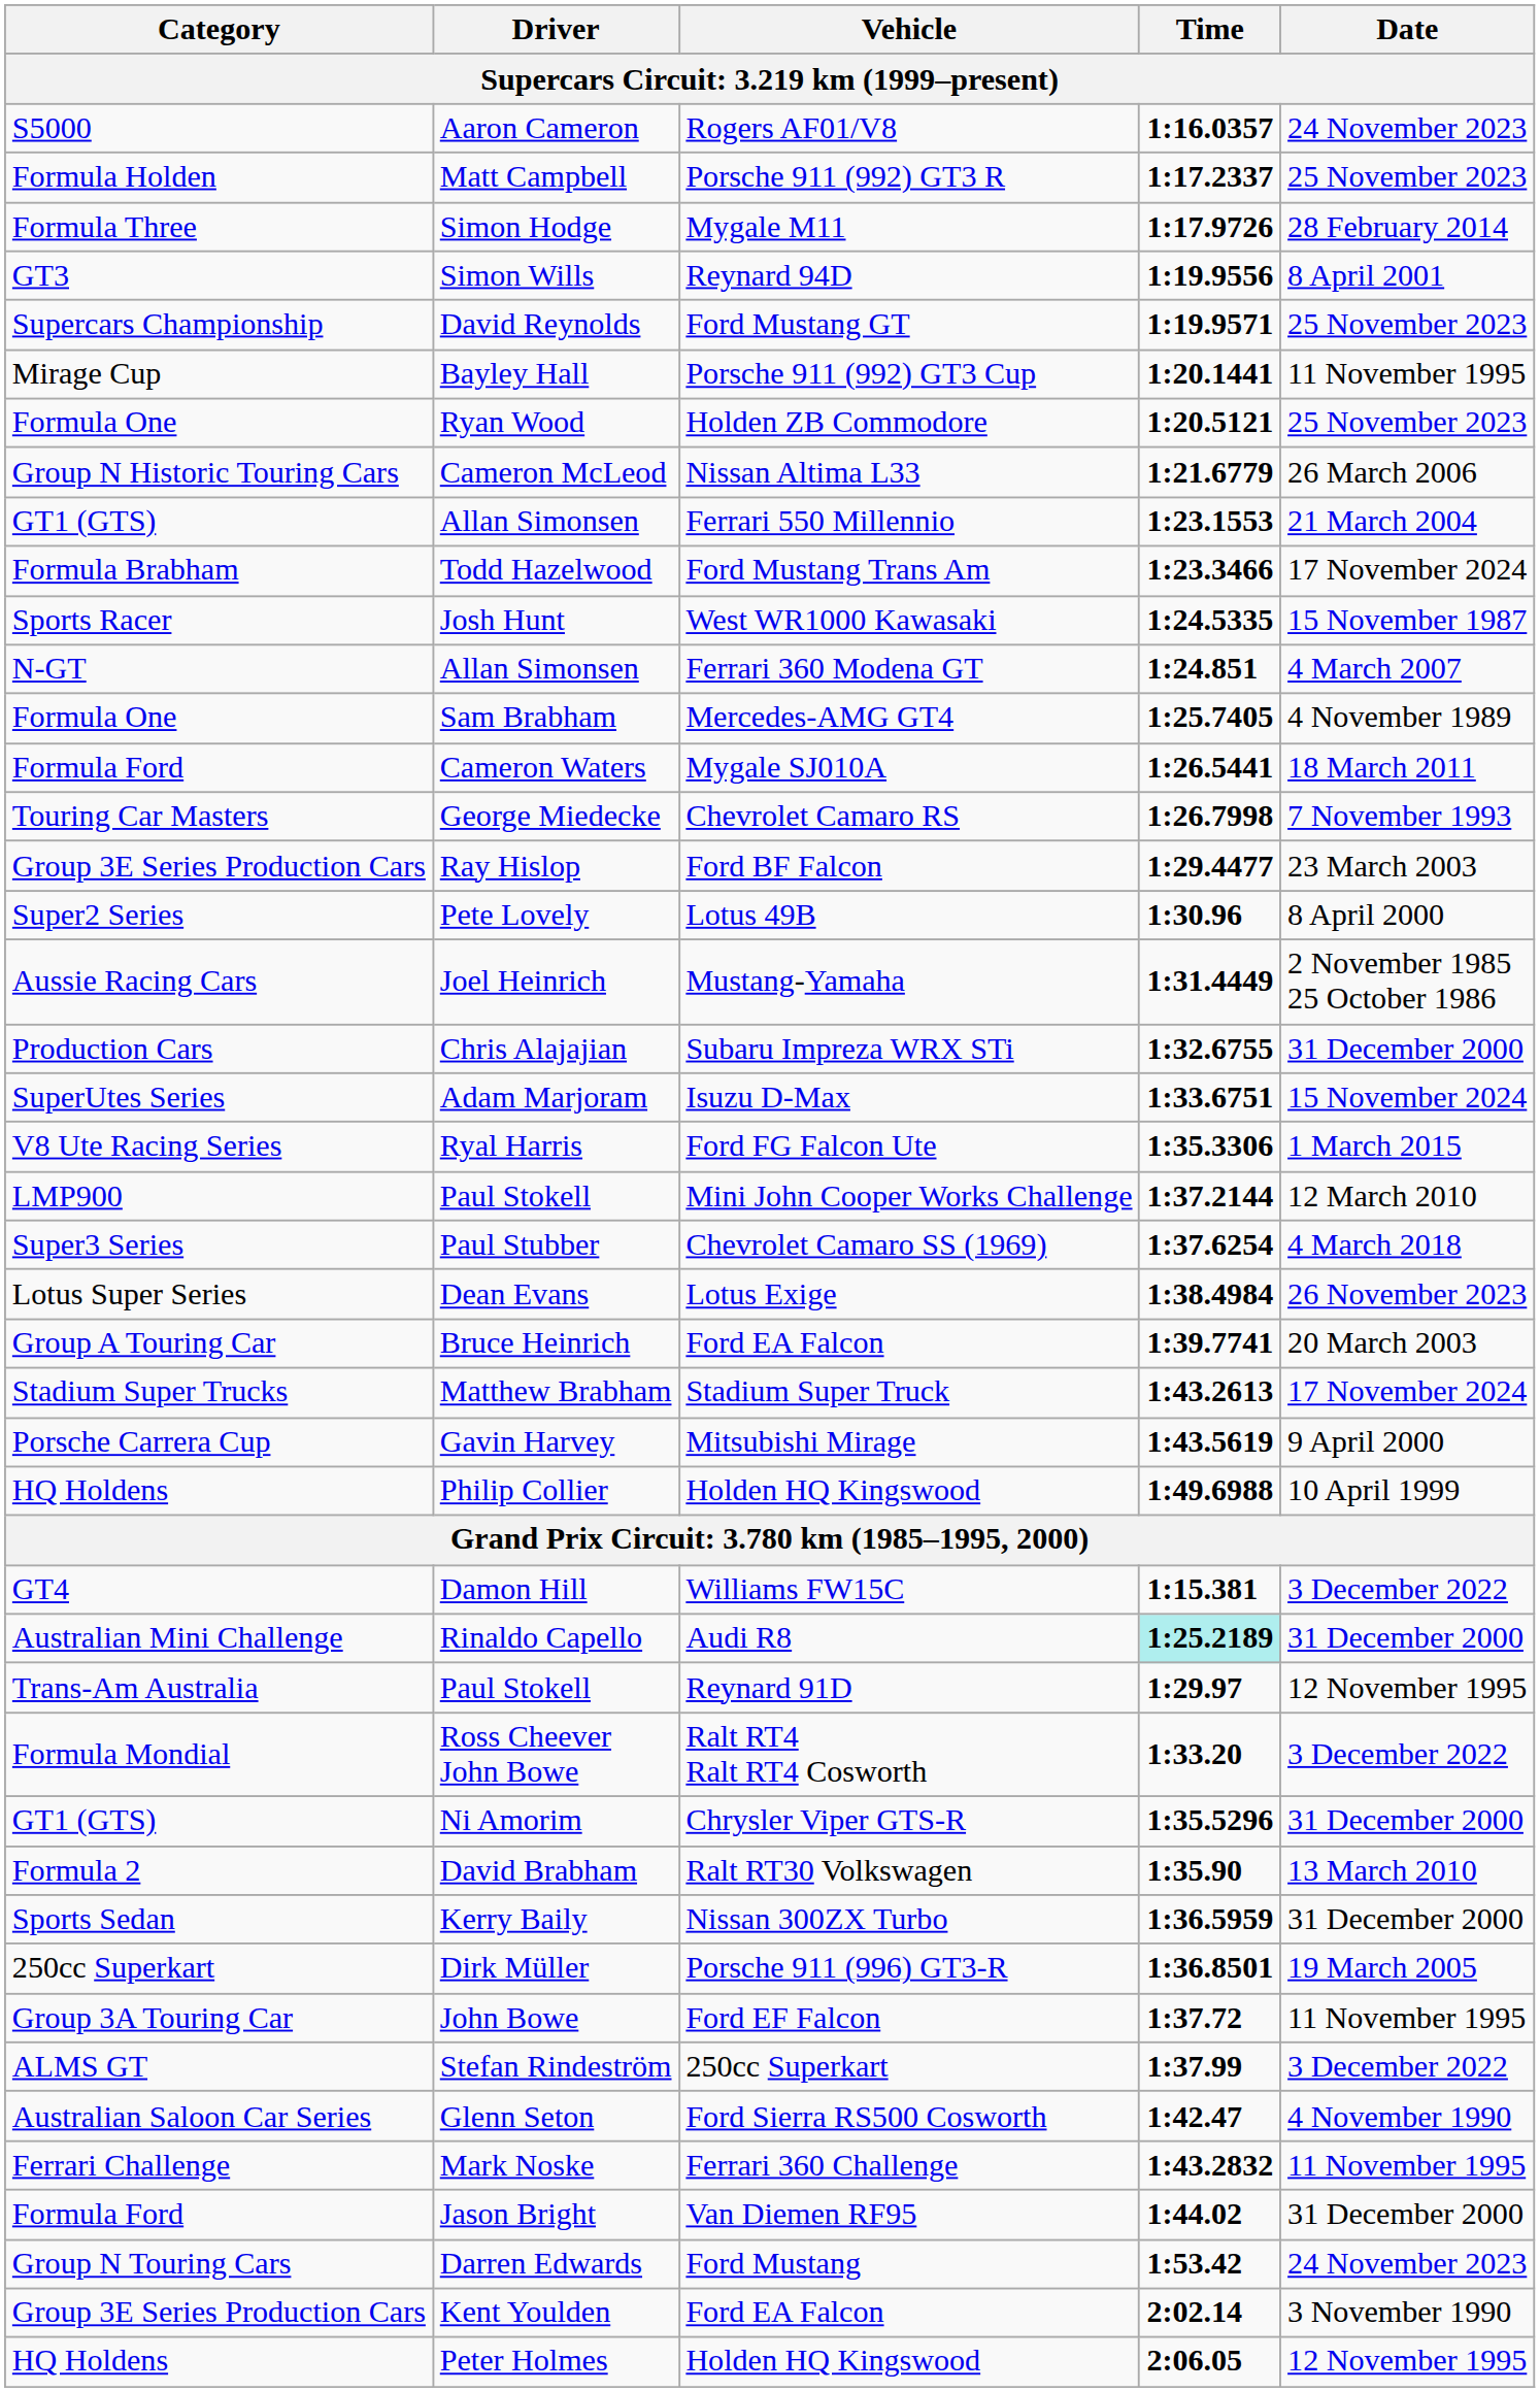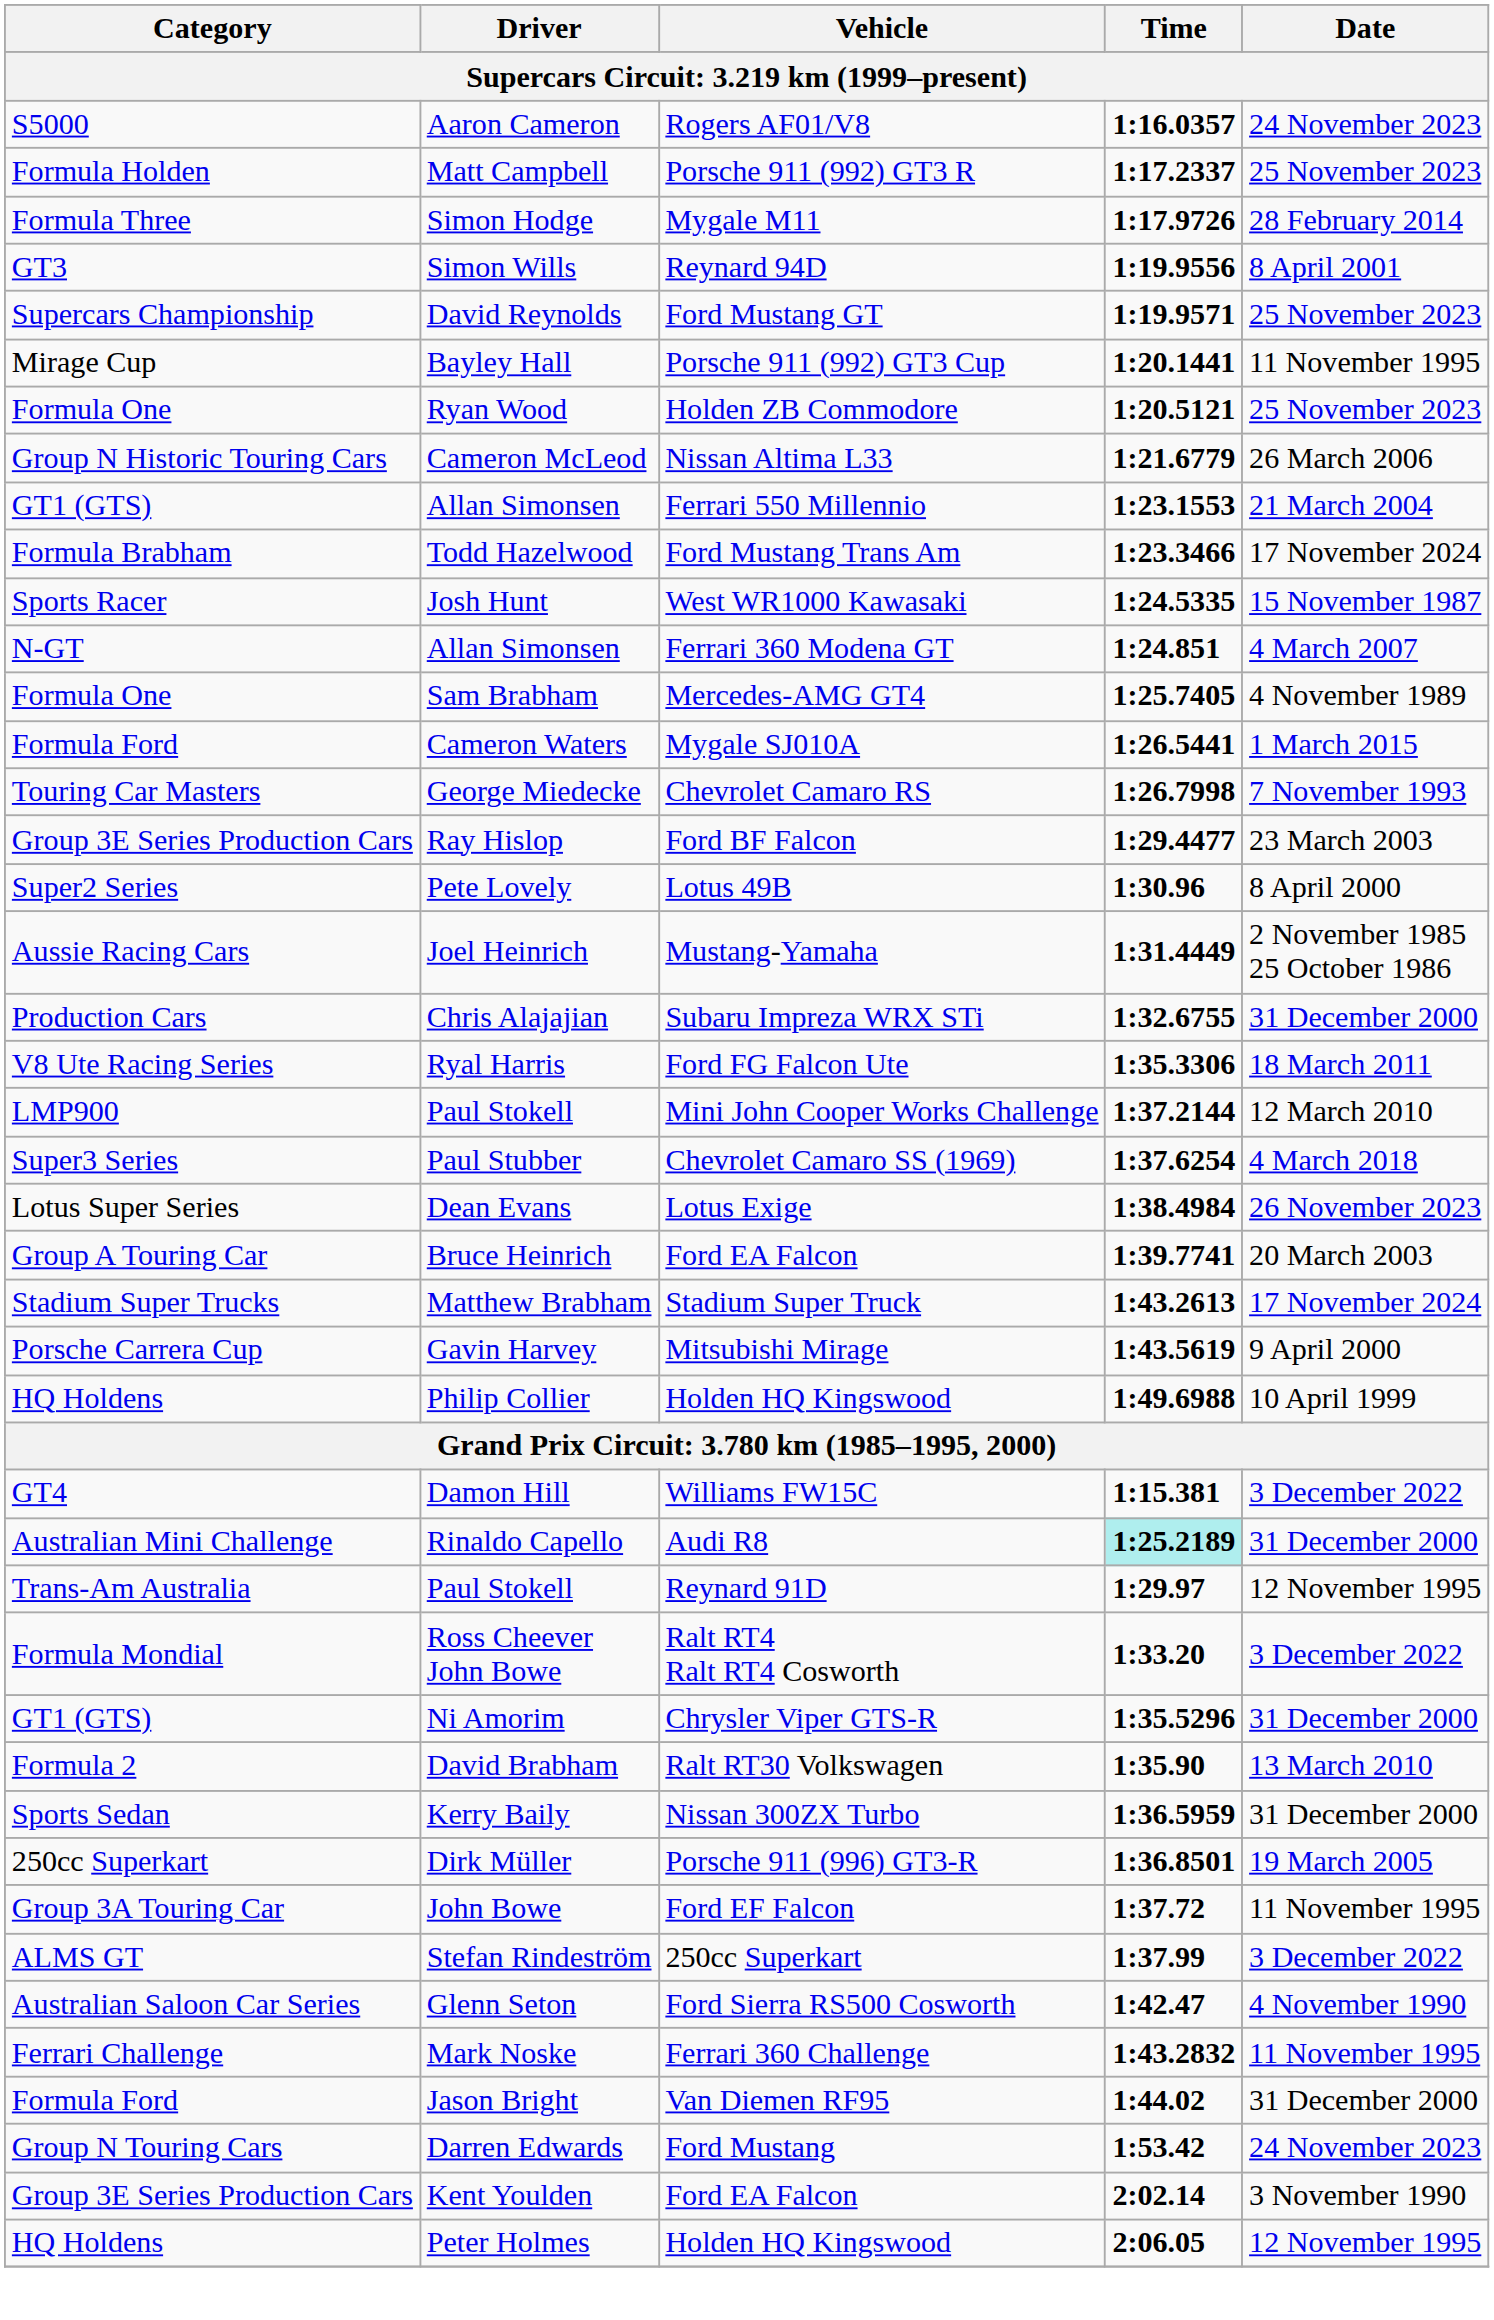Cameron Waters | Date: 18 March 2011 -> 1 March 2015
- row: SuperUtes Series | Adam Marjoram | Isuzu D-Max | 1:33.6751 | 15 November 2024
Ryal Harris | Date: 1 March 2015 -> 18 March 2011
